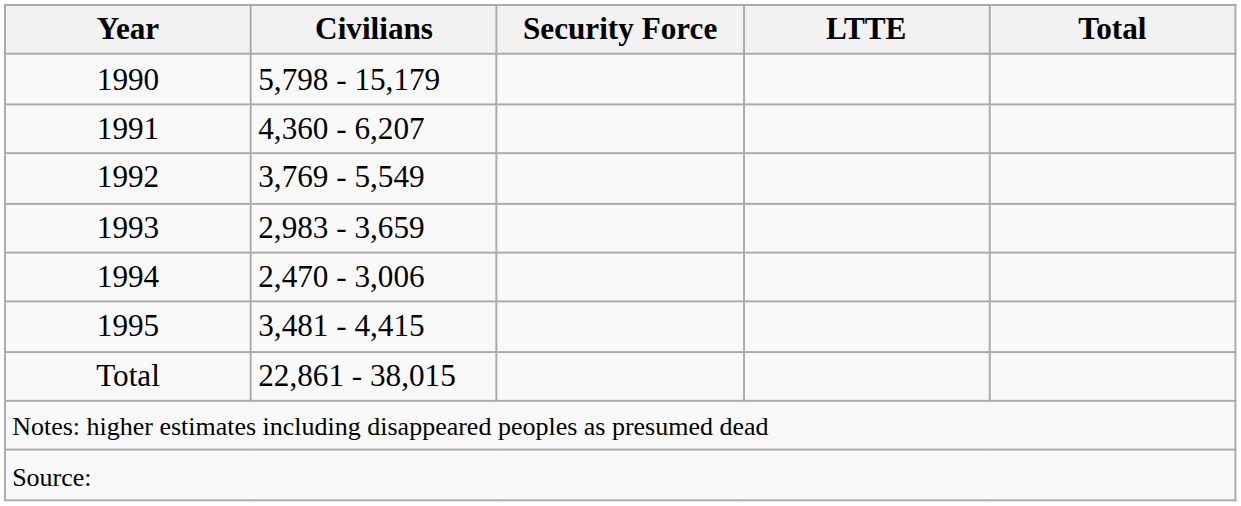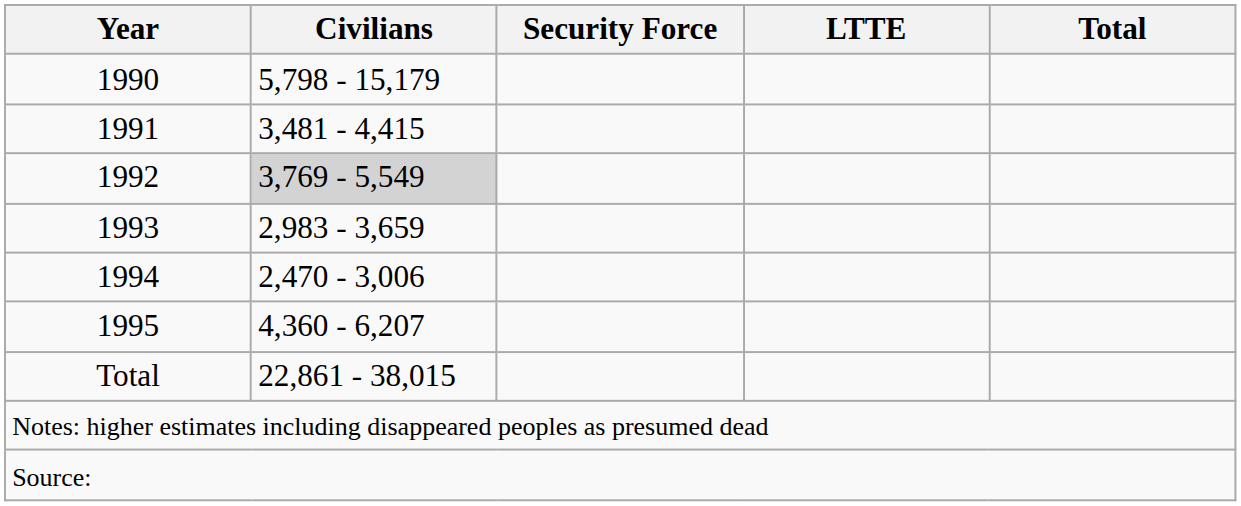1991 | Civilians: 4,360 - 6,207 -> 3,481 - 4,415
1992 | Civilians: no background -> lightgrey background
1995 | Civilians: 3,481 - 4,415 -> 4,360 - 6,207
